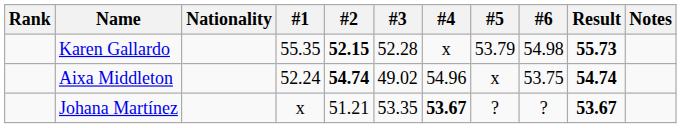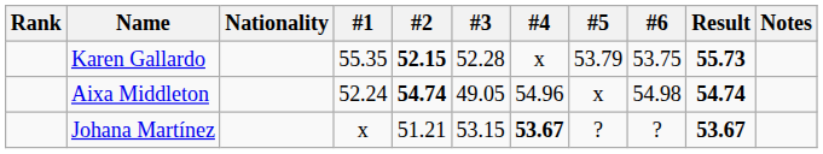Karen Gallardo | #6: 54.98 -> 53.75
Aixa Middleton | #3: 49.02 -> 49.05
Aixa Middleton | #6: 53.75 -> 54.98
Johana Martínez | #3: 53.35 -> 53.15
